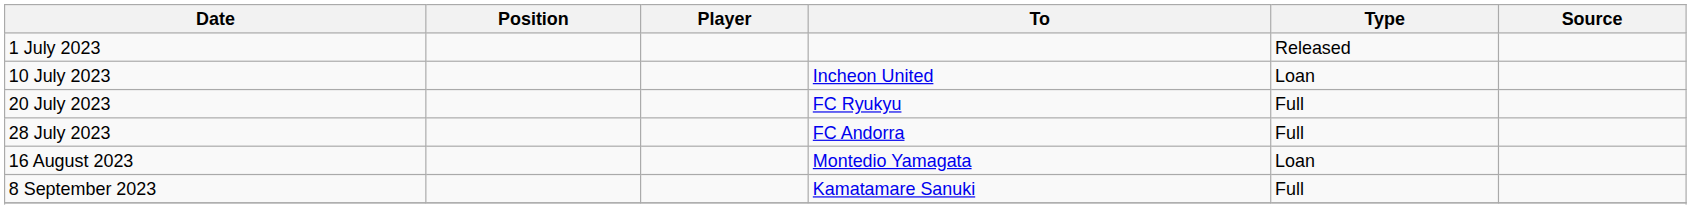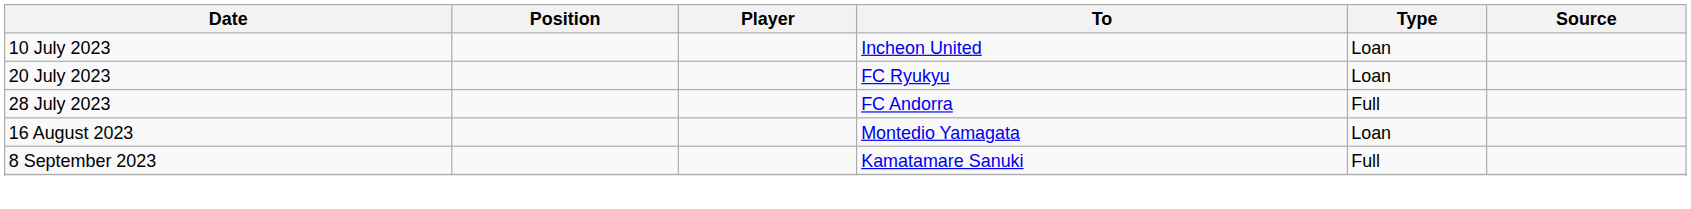- row: 1 July 2023 | Released
20 July 2023 | Type: Full -> Loan
